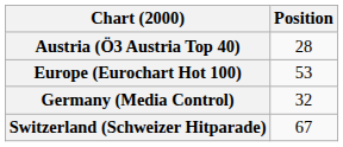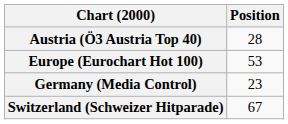Germany (Media Control) | Position: 32 -> 23
